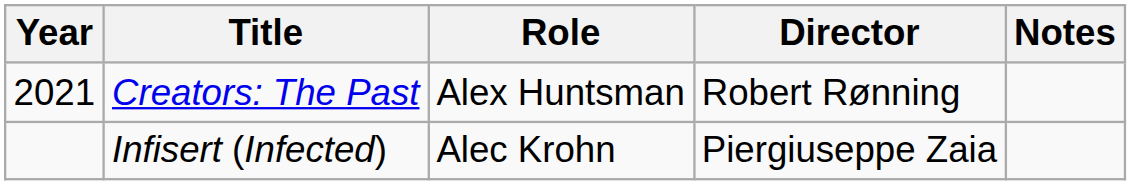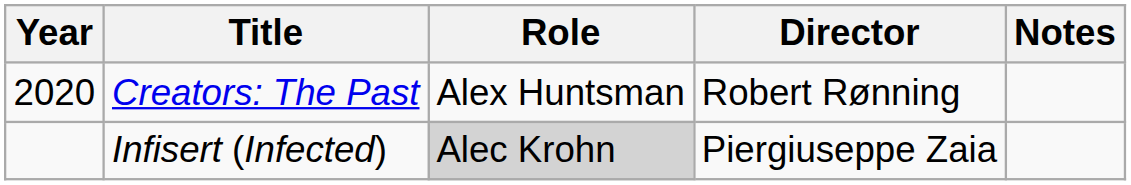Creators: The Past | Year: 2021 -> 2020
Infisert (Infected) | Role: no background -> lightgrey background
